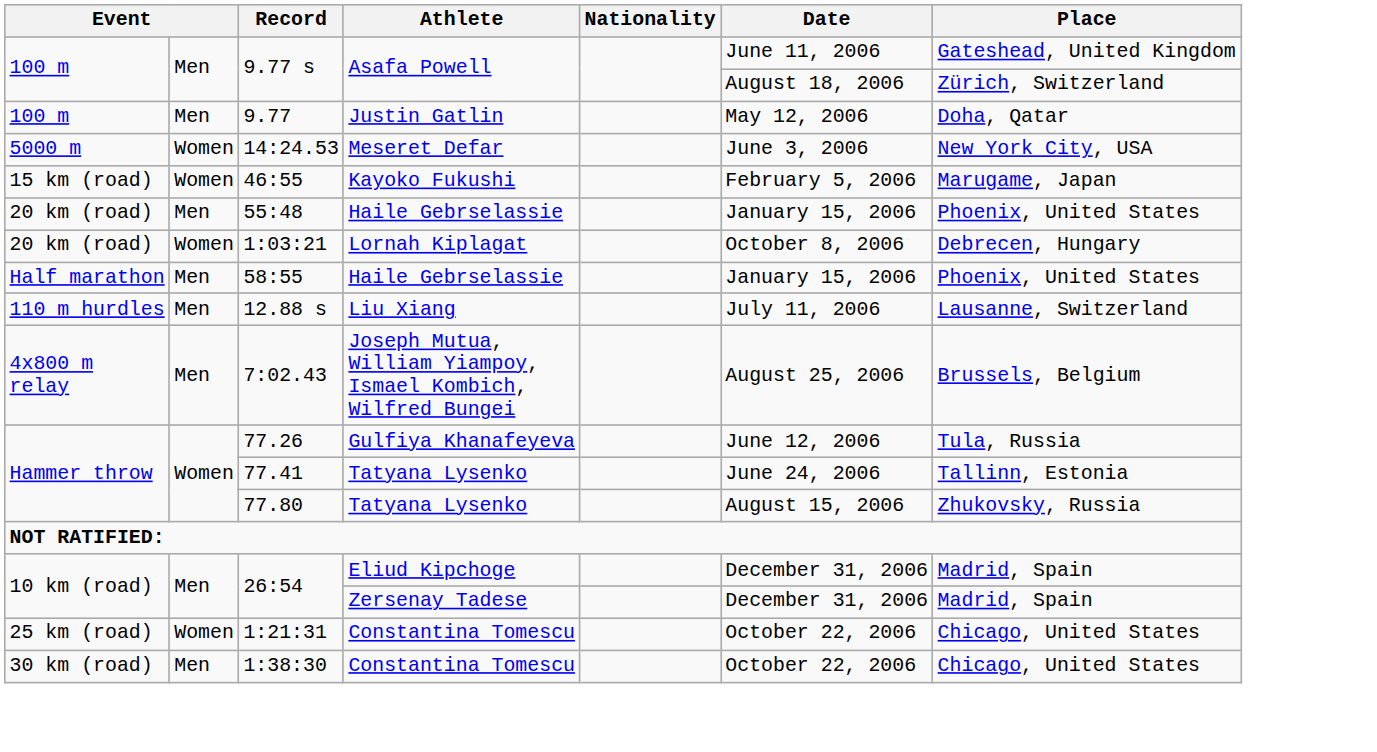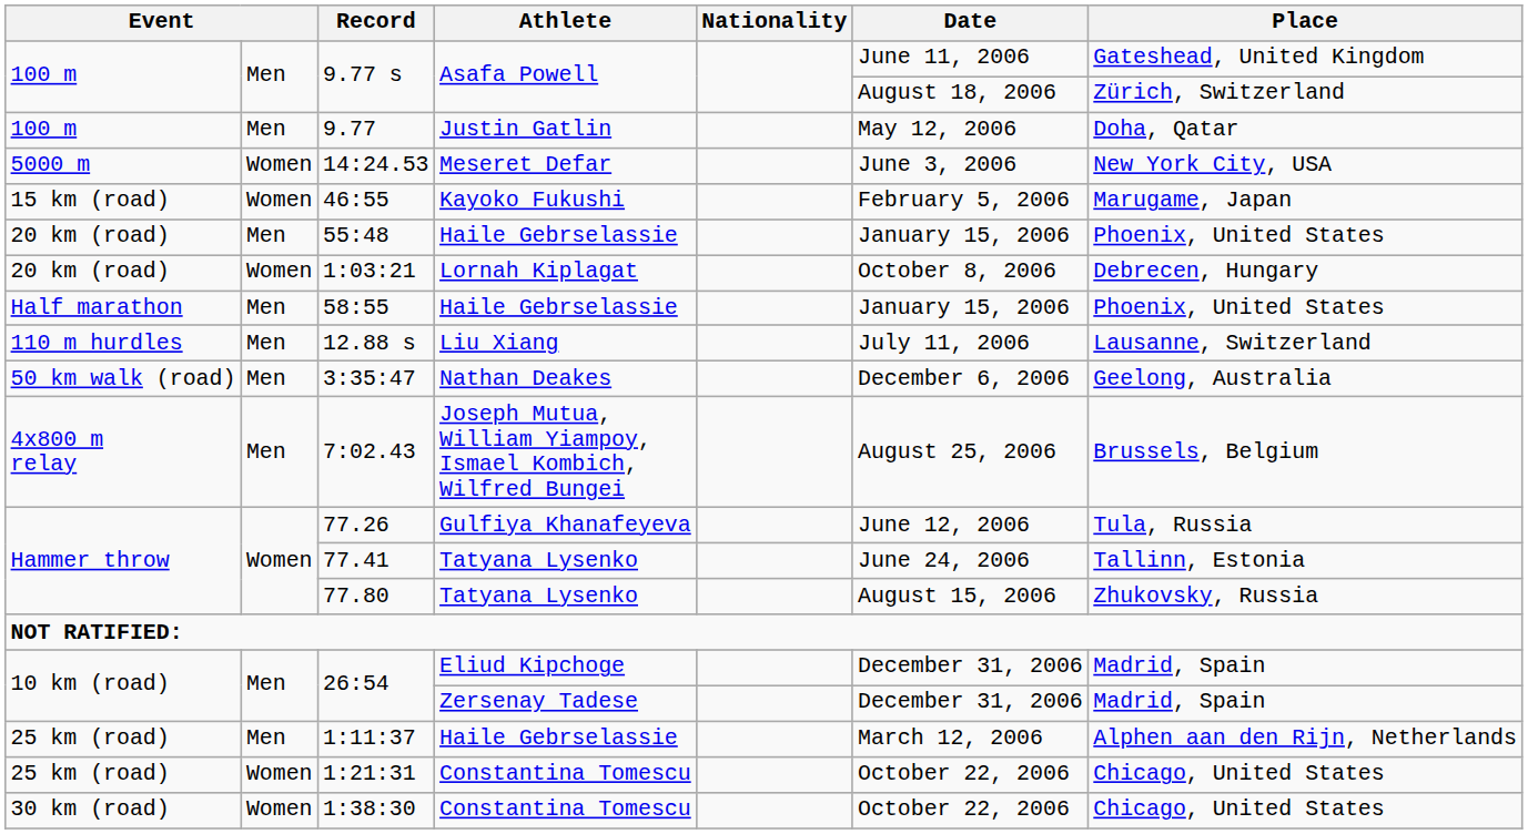+ row: 50 km walk (road) | Men | 3:35:47 | Nathan Deakes | December 6, 2006 | Geelong, Australia
+ row: 25 km (road) | Men | 1:11:37 | Haile Gebrselassie | March 12, 2006 | Alphen aan den Rijn, Netherlands
1:38:30 | column 2: Men -> Women
